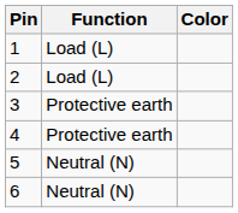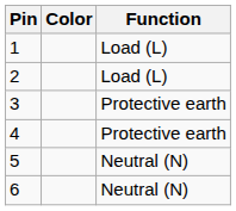columns swapped: Color <-> Function
